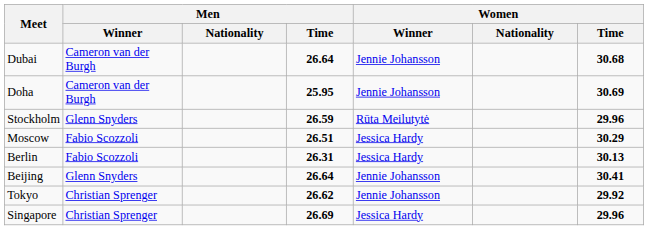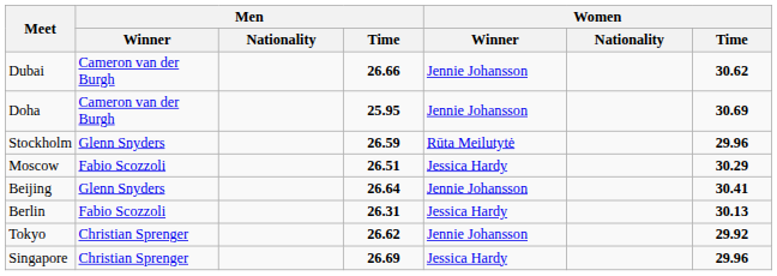Dubai | Men / Time: 26.64 -> 26.66
Dubai | Women / Time: 30.68 -> 30.62
rows swapped: Berlin <-> Beijing
